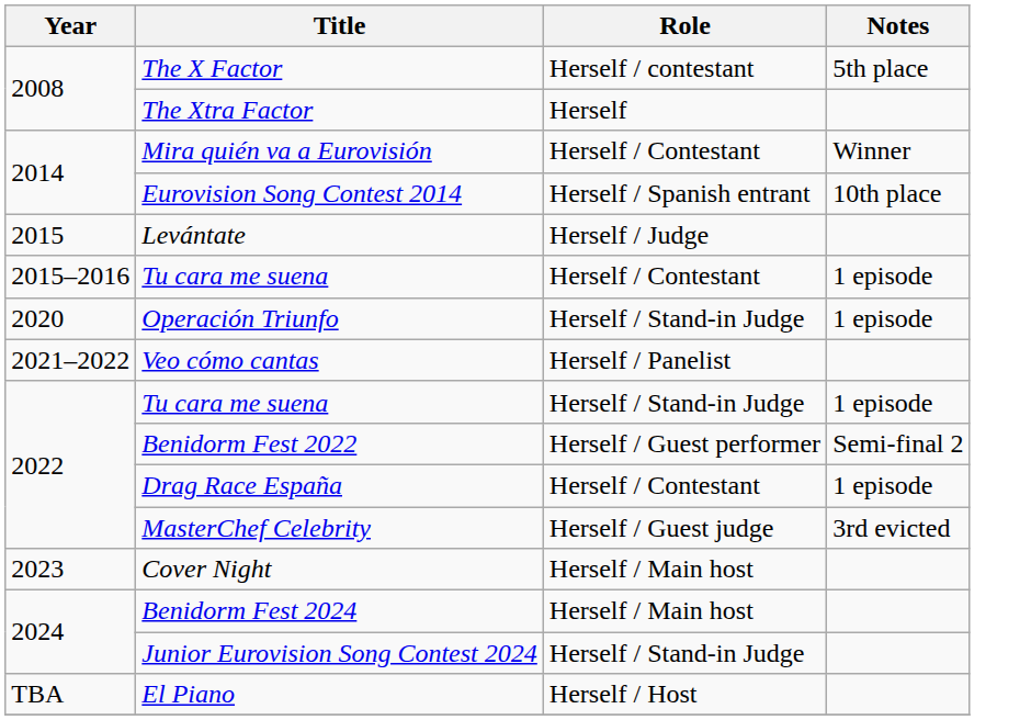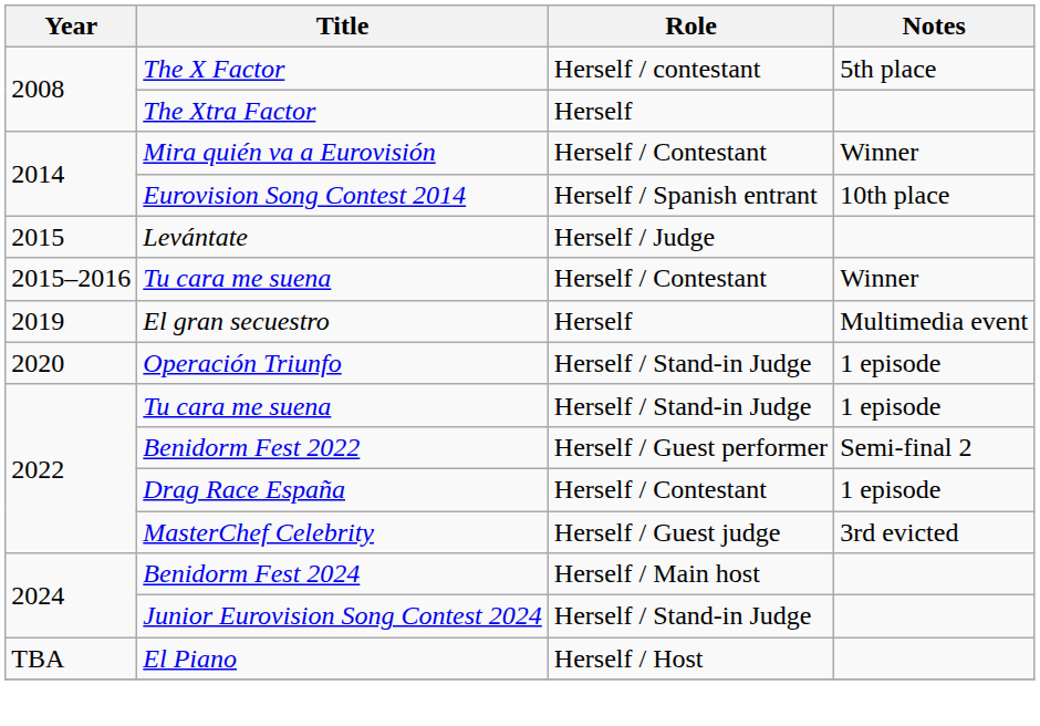2015–2016 / Tu cara me suena | Notes: 1 episode -> Winner
+ row: 2019 | El gran secuestro | Herself | Multimedia event
- row: 2021–2022 | Veo cómo cantas | Herself / Panelist
- row: 2023 | Cover Night | Herself / Main host
